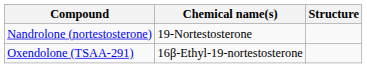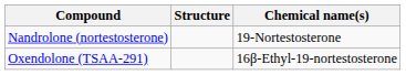columns swapped: Chemical name(s) <-> Structure
